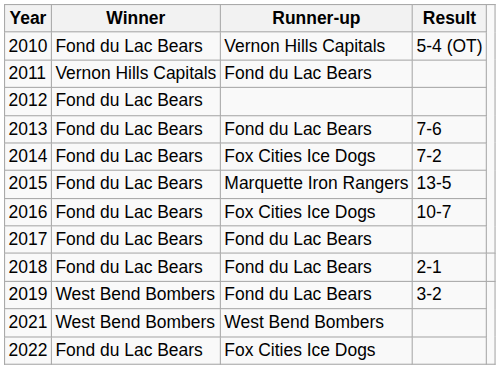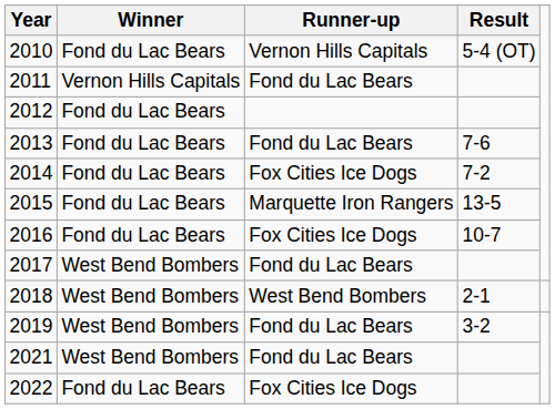2017 | Winner: Fond du Lac Bears -> West Bend Bombers
2018 | Winner: Fond du Lac Bears -> West Bend Bombers
2018 | Runner-up: Fond du Lac Bears -> West Bend Bombers
2021 | Runner-up: West Bend Bombers -> Fond du Lac Bears
